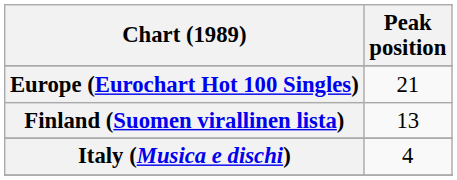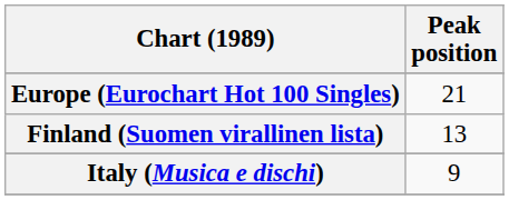Italy (Musica e dischi) | Peak position: 4 -> 9
